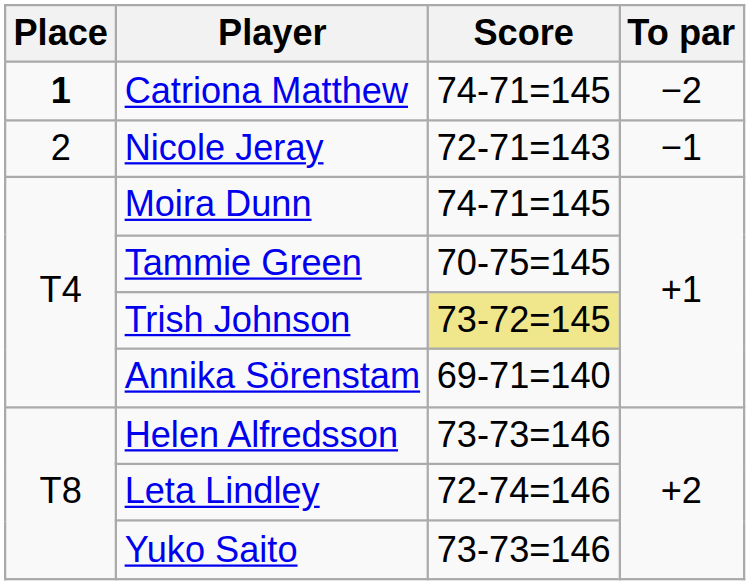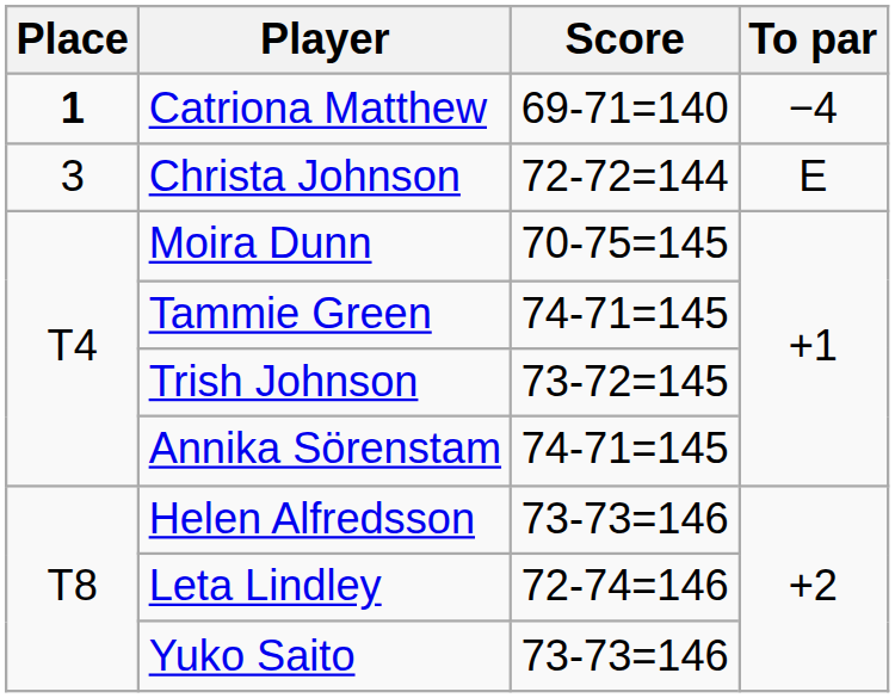Catriona Matthew | Score: 74-71=145 -> 69-71=140
Catriona Matthew | To par: −2 -> −4
- row: 2 | Nicole Jeray | 72-71=143 | −1
+ row: 3 | Christa Johnson | 72-72=144 | E
Moira Dunn | Score: 74-71=145 -> 70-75=145
Tammie Green | Score: 70-75=145 -> 74-71=145
Trish Johnson | Score: khaki background -> no background
Annika Sörenstam | Score: 69-71=140 -> 74-71=145
